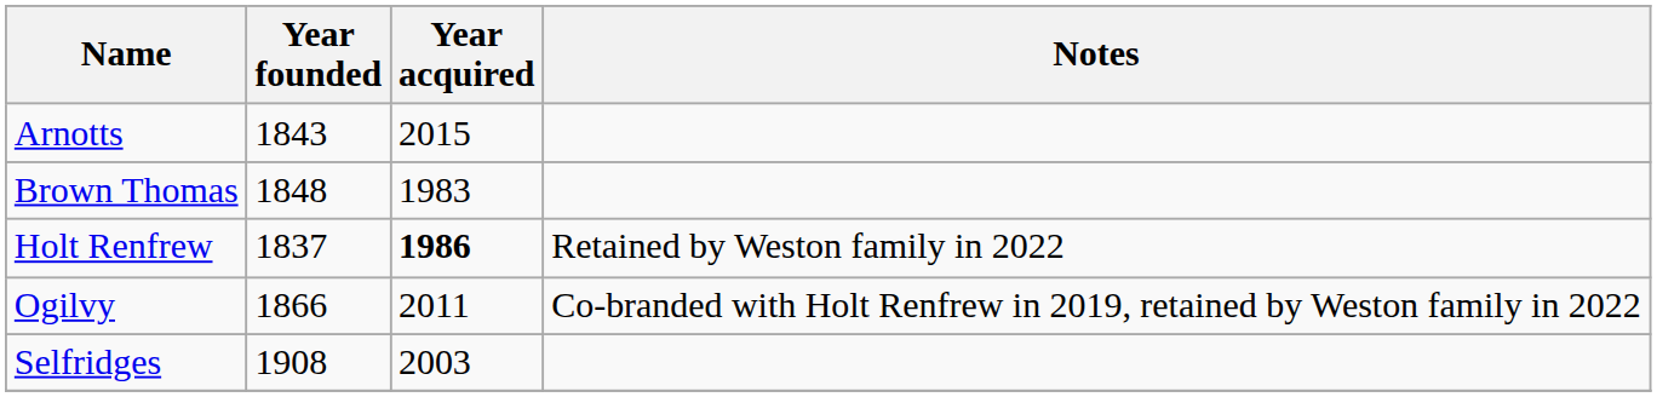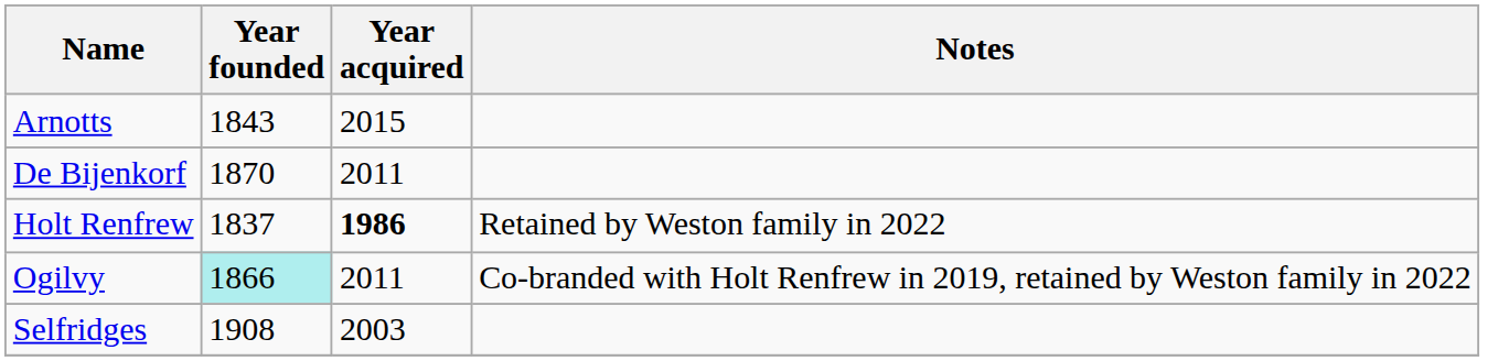- row: Brown Thomas | 1848 | 1983
+ row: De Bijenkorf | 1870 | 2011
Ogilvy | Year founded: no background -> paleturquoise background
